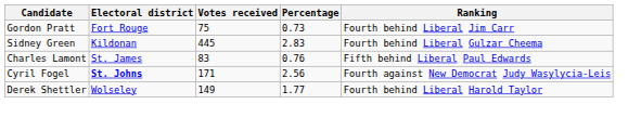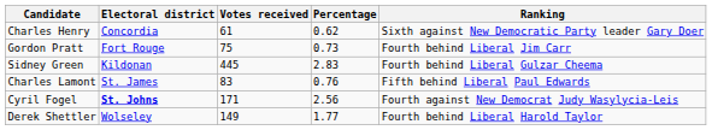+ row: Charles Henry | Concordia | 61 | 0.62 | Sixth against New Democratic Party leader Gary Doer
